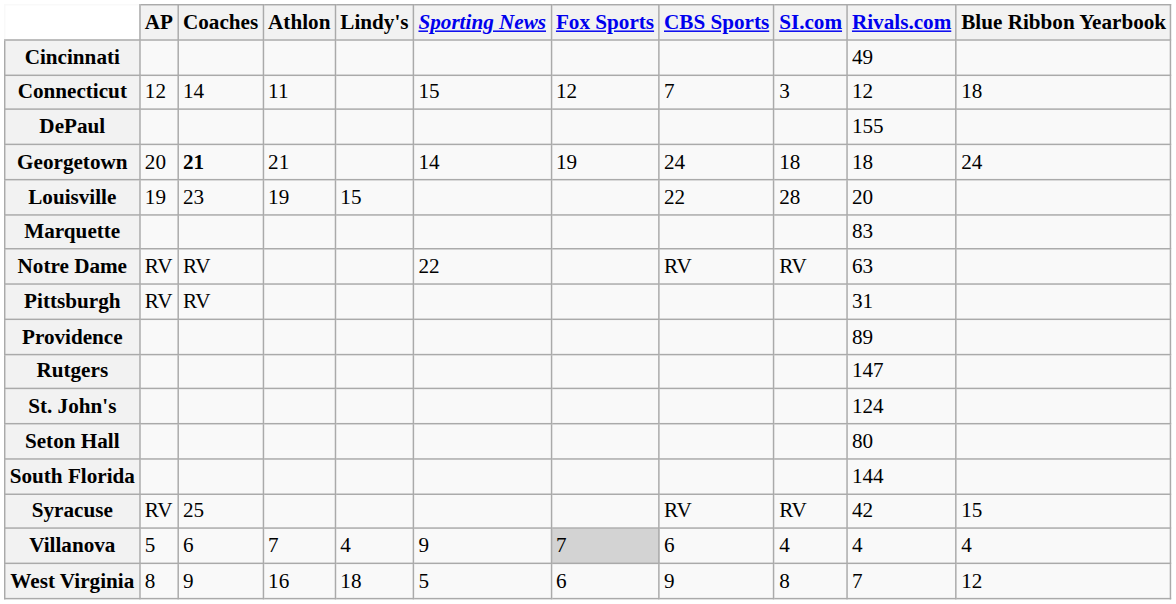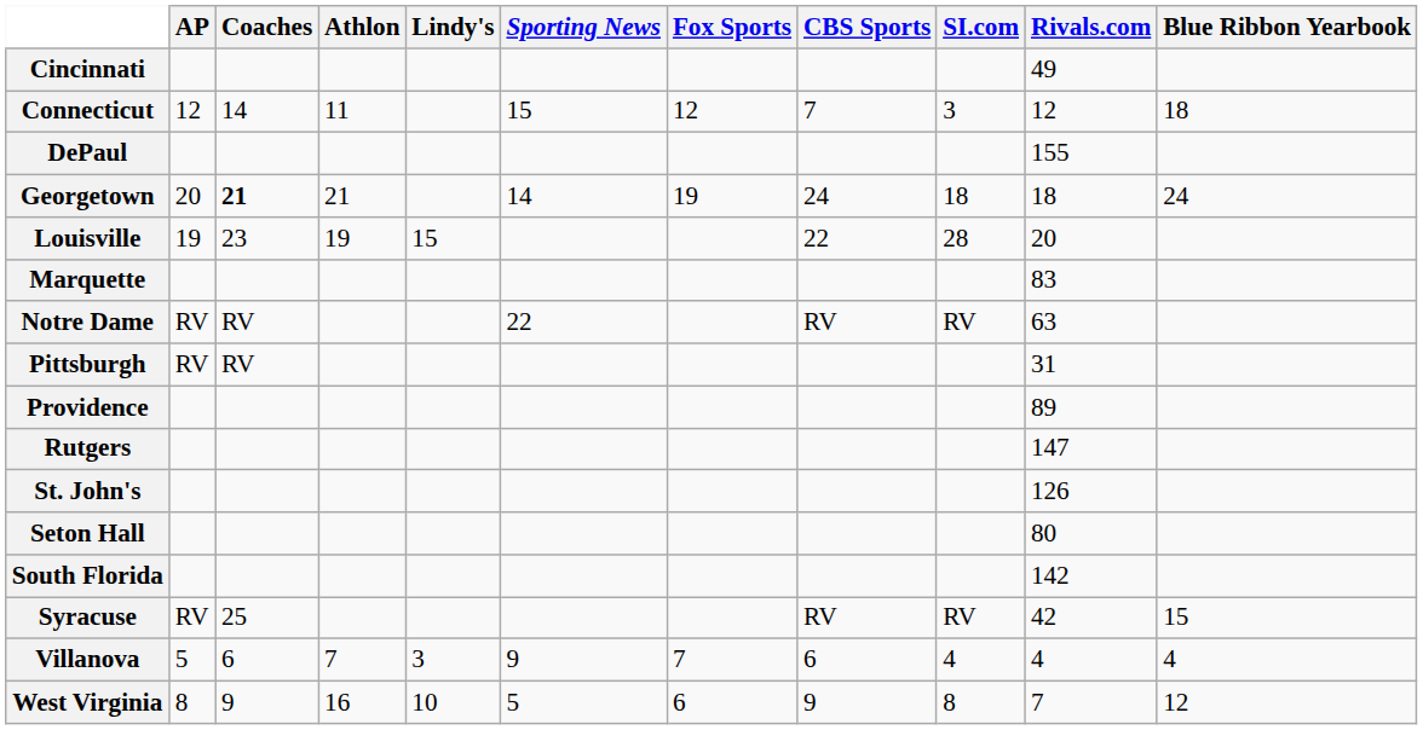St. John's | Rivals.com: 124 -> 126
South Florida | Rivals.com: 144 -> 142
Villanova | Lindy's: 4 -> 3
Villanova | Fox Sports: lightgrey background -> no background
West Virginia | Lindy's: 18 -> 10
